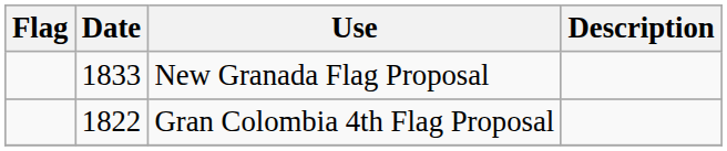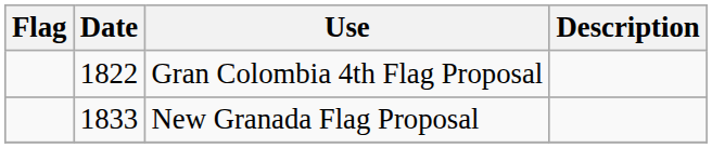rows swapped: Gran Colombia 4th Flag Proposal <-> New Granada Flag Proposal
